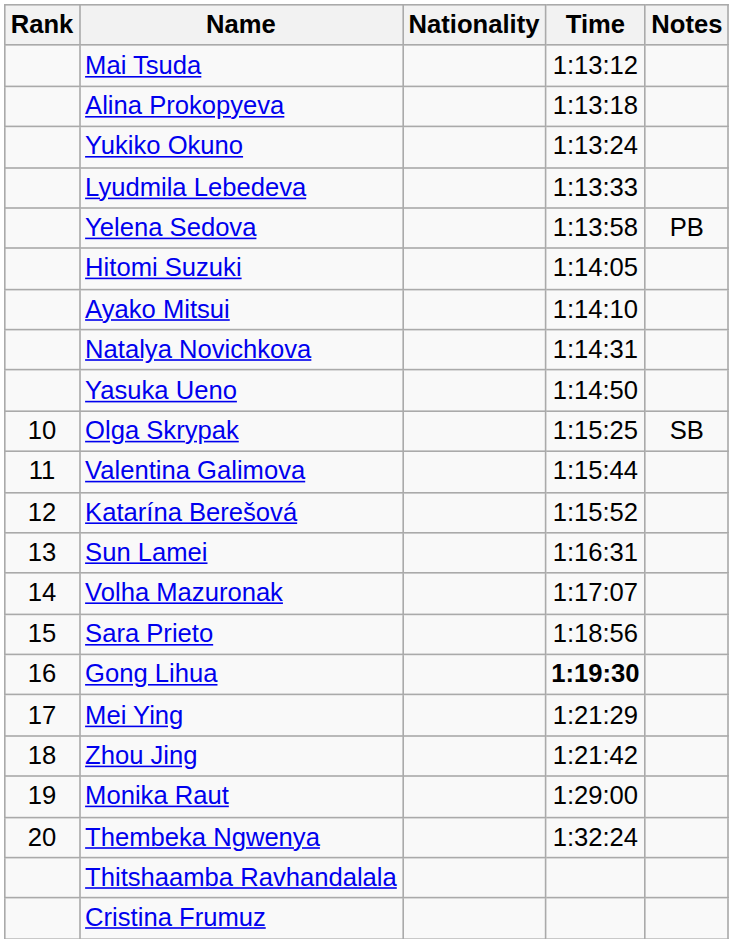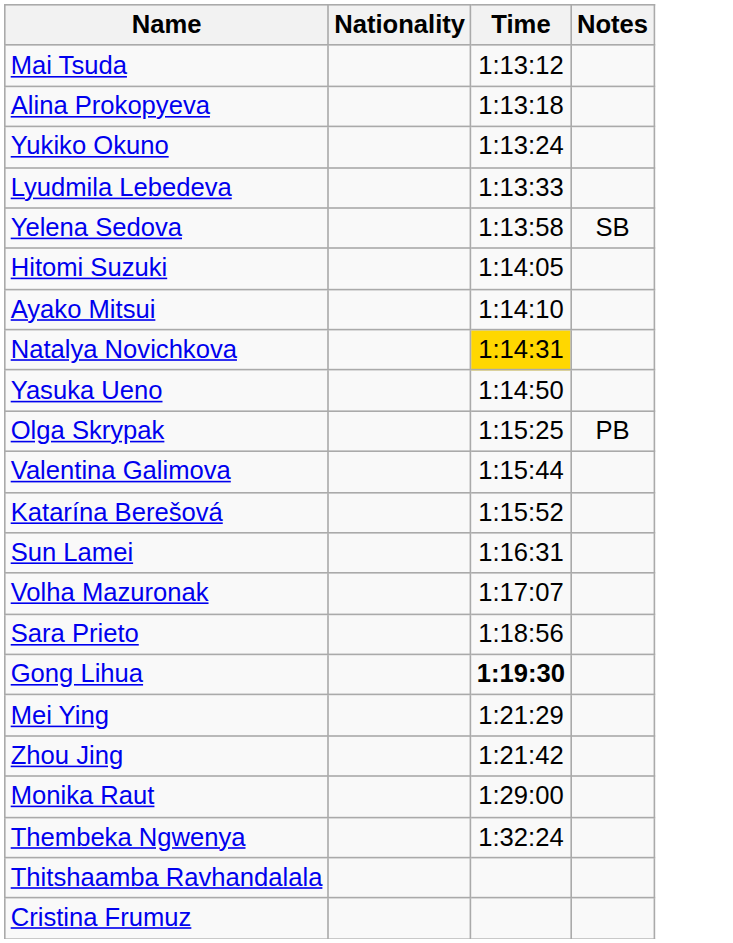- column: Rank | 10 | 11 | 12 | 13 | 14 | 15 | 16 | 17 | 18 | 19 | 20
Yelena Sedova | Notes: PB -> SB
Natalya Novichkova | Time: no background -> gold background
Olga Skrypak | Notes: SB -> PB
